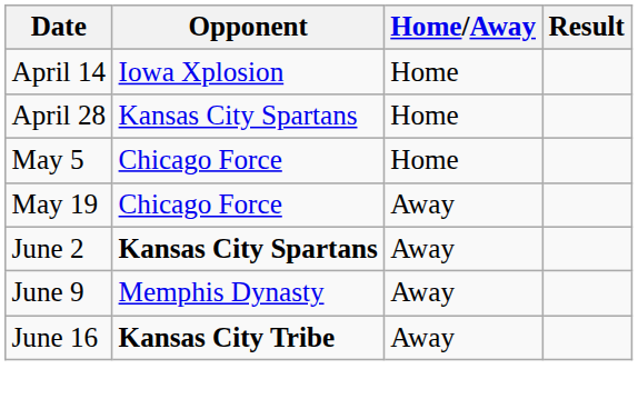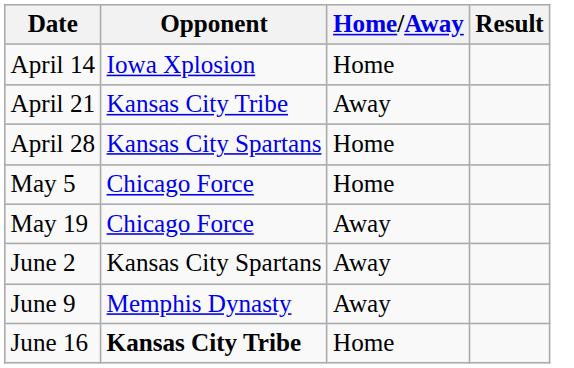+ row: April 21 | Kansas City Tribe | Away
June 2 | Opponent: bold -> normal
June 16 | Home/Away: Away -> Home
